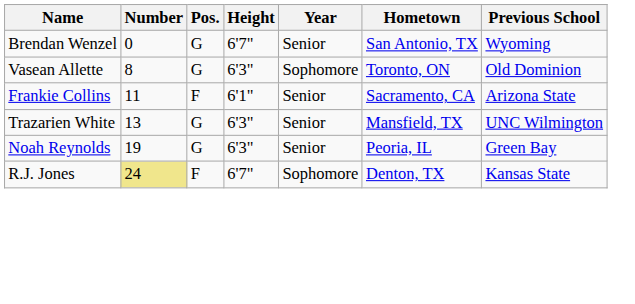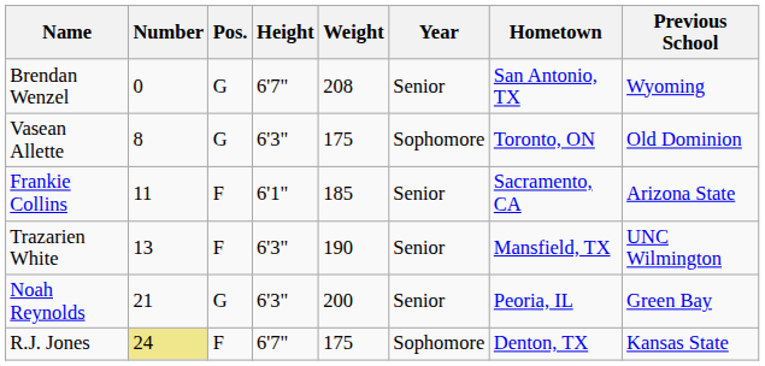+ column: Weight | 208 | 175 | 185 | 190 | 200 | 175
Trazarien White | Pos.: G -> F
Noah Reynolds | Number: 19 -> 21
